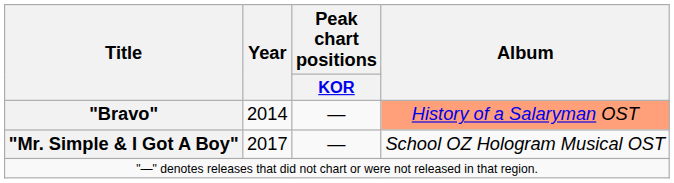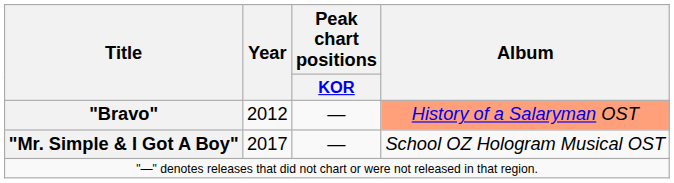"Bravo" | Year: 2014 -> 2012
